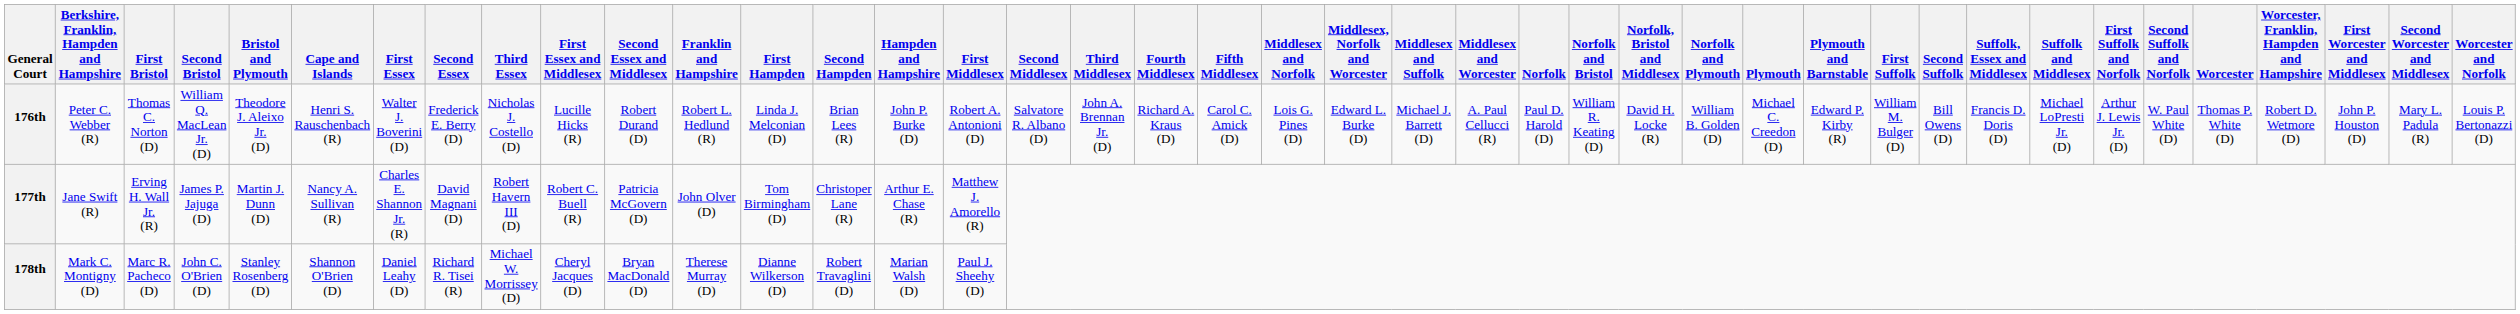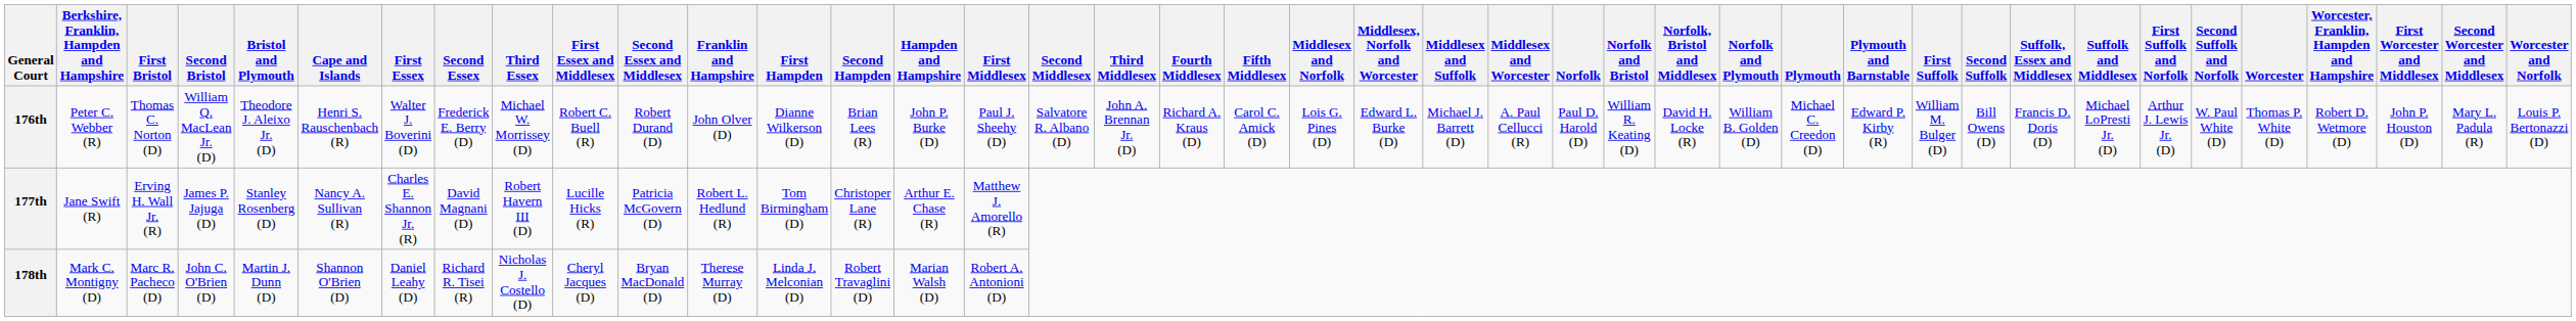176th | Third Essex: Nicholas J. Costello (D) -> Michael W. Morrissey (D)
176th | First Essex and Middlesex: Lucille Hicks (R) -> Robert C. Buell (R)
176th | Franklin and Hampshire: Robert L. Hedlund (R) -> John Olver (D)
176th | First Hampden: Linda J. Melconian (D) -> Dianne Wilkerson (D)
176th | First Middlesex: Robert A. Antonioni (D) -> Paul J. Sheehy (D)
177th | Bristol and Plymouth: Martin J. Dunn (D) -> Stanley Rosenberg (D)
177th | First Essex and Middlesex: Robert C. Buell (R) -> Lucille Hicks (R)
177th | Franklin and Hampshire: John Olver (D) -> Robert L. Hedlund (R)
178th | Bristol and Plymouth: Stanley Rosenberg (D) -> Martin J. Dunn (D)
178th | Third Essex: Michael W. Morrissey (D) -> Nicholas J. Costello (D)
178th | First Hampden: Dianne Wilkerson (D) -> Linda J. Melconian (D)
178th | First Middlesex: Paul J. Sheehy (D) -> Robert A. Antonioni (D)
